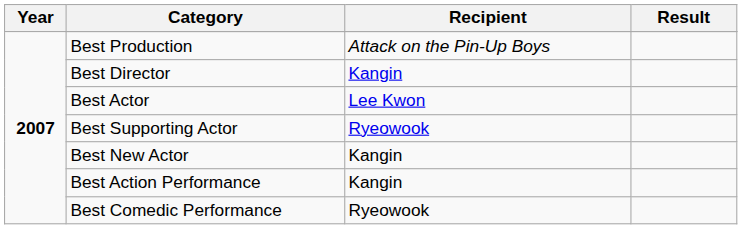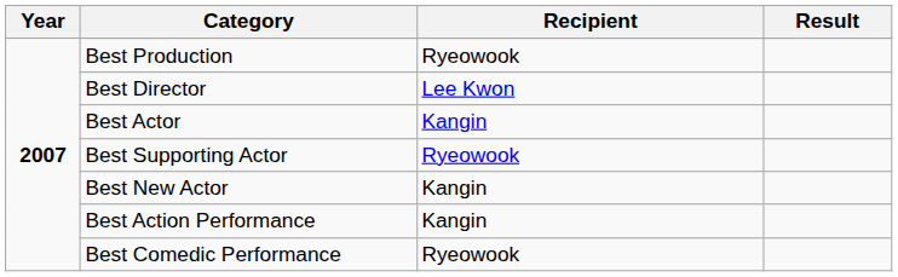Best Production | Recipient: Attack on the Pin-Up Boys -> Ryeowook
Best Director | Recipient: Kangin -> Lee Kwon
Best Actor | Recipient: Lee Kwon -> Kangin
